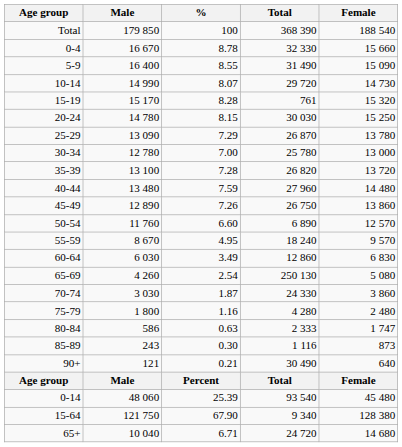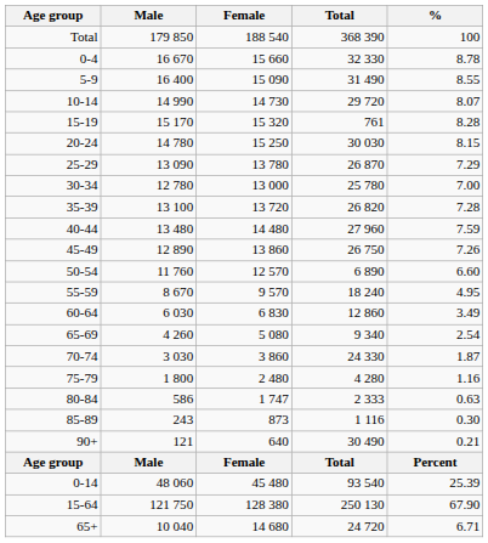columns swapped: Female <-> %
65-69 | Total: 250 130 -> 9 340
15-64 | Total: 9 340 -> 250 130
